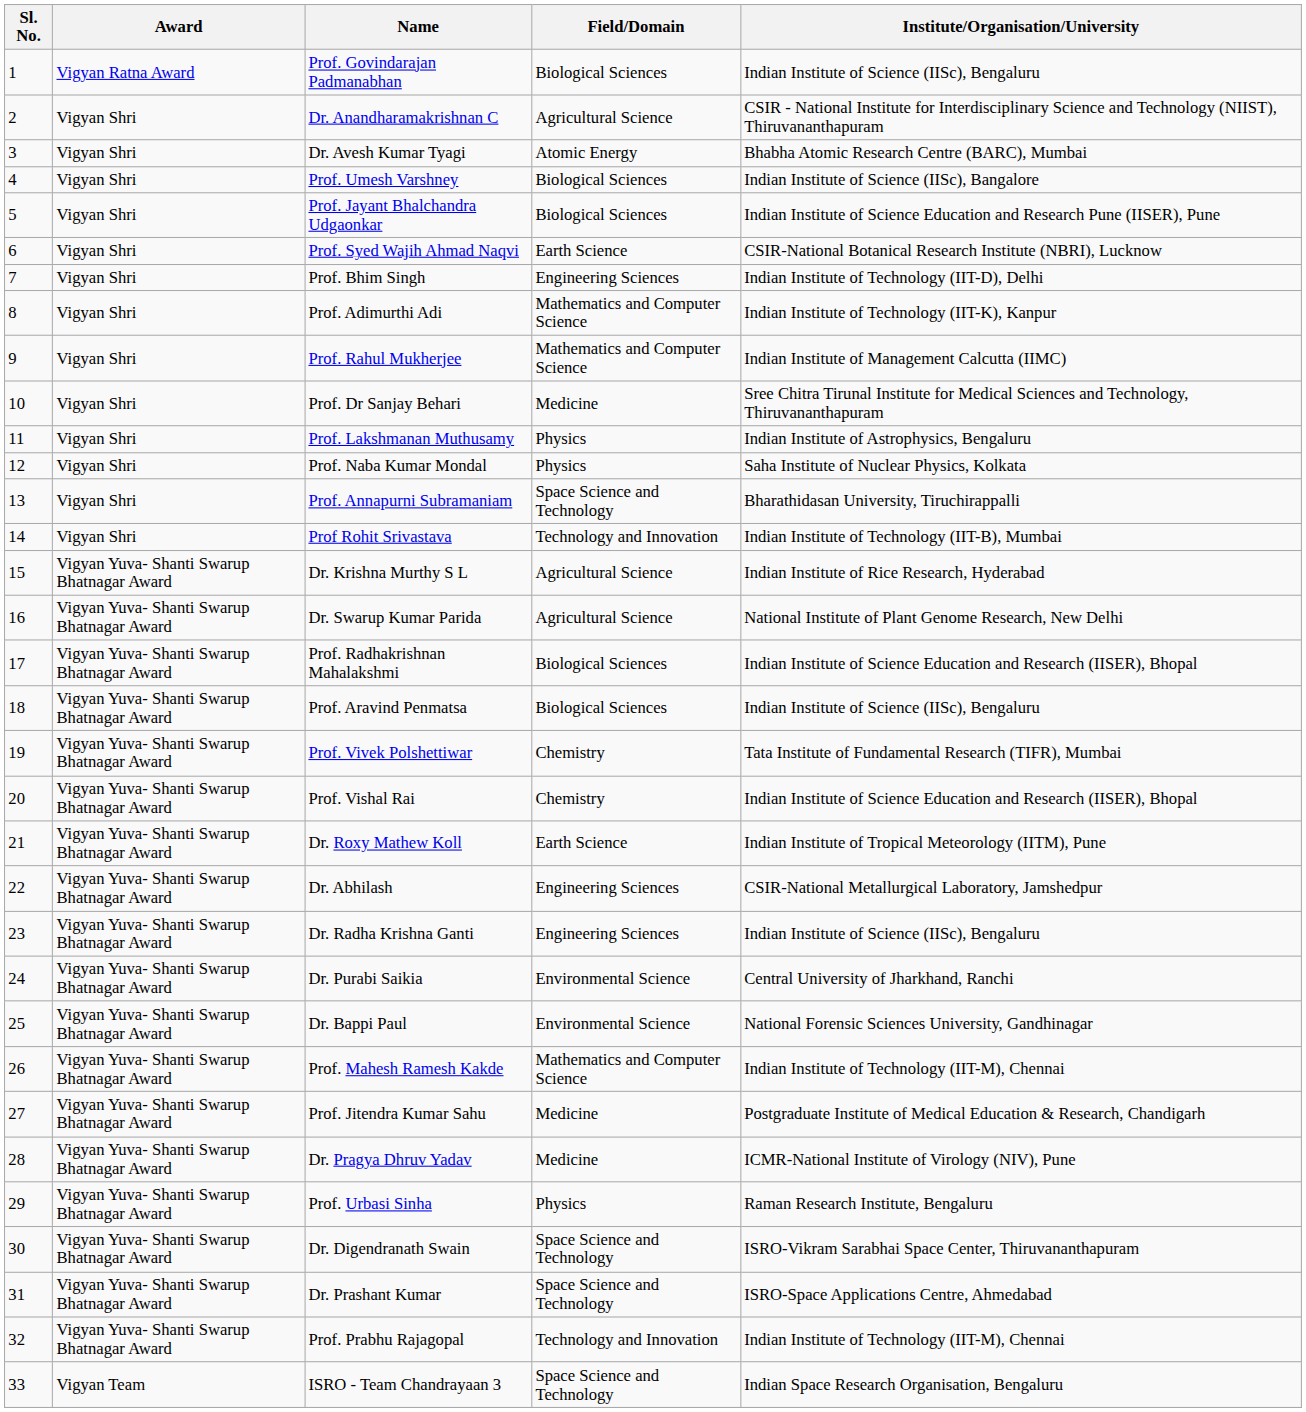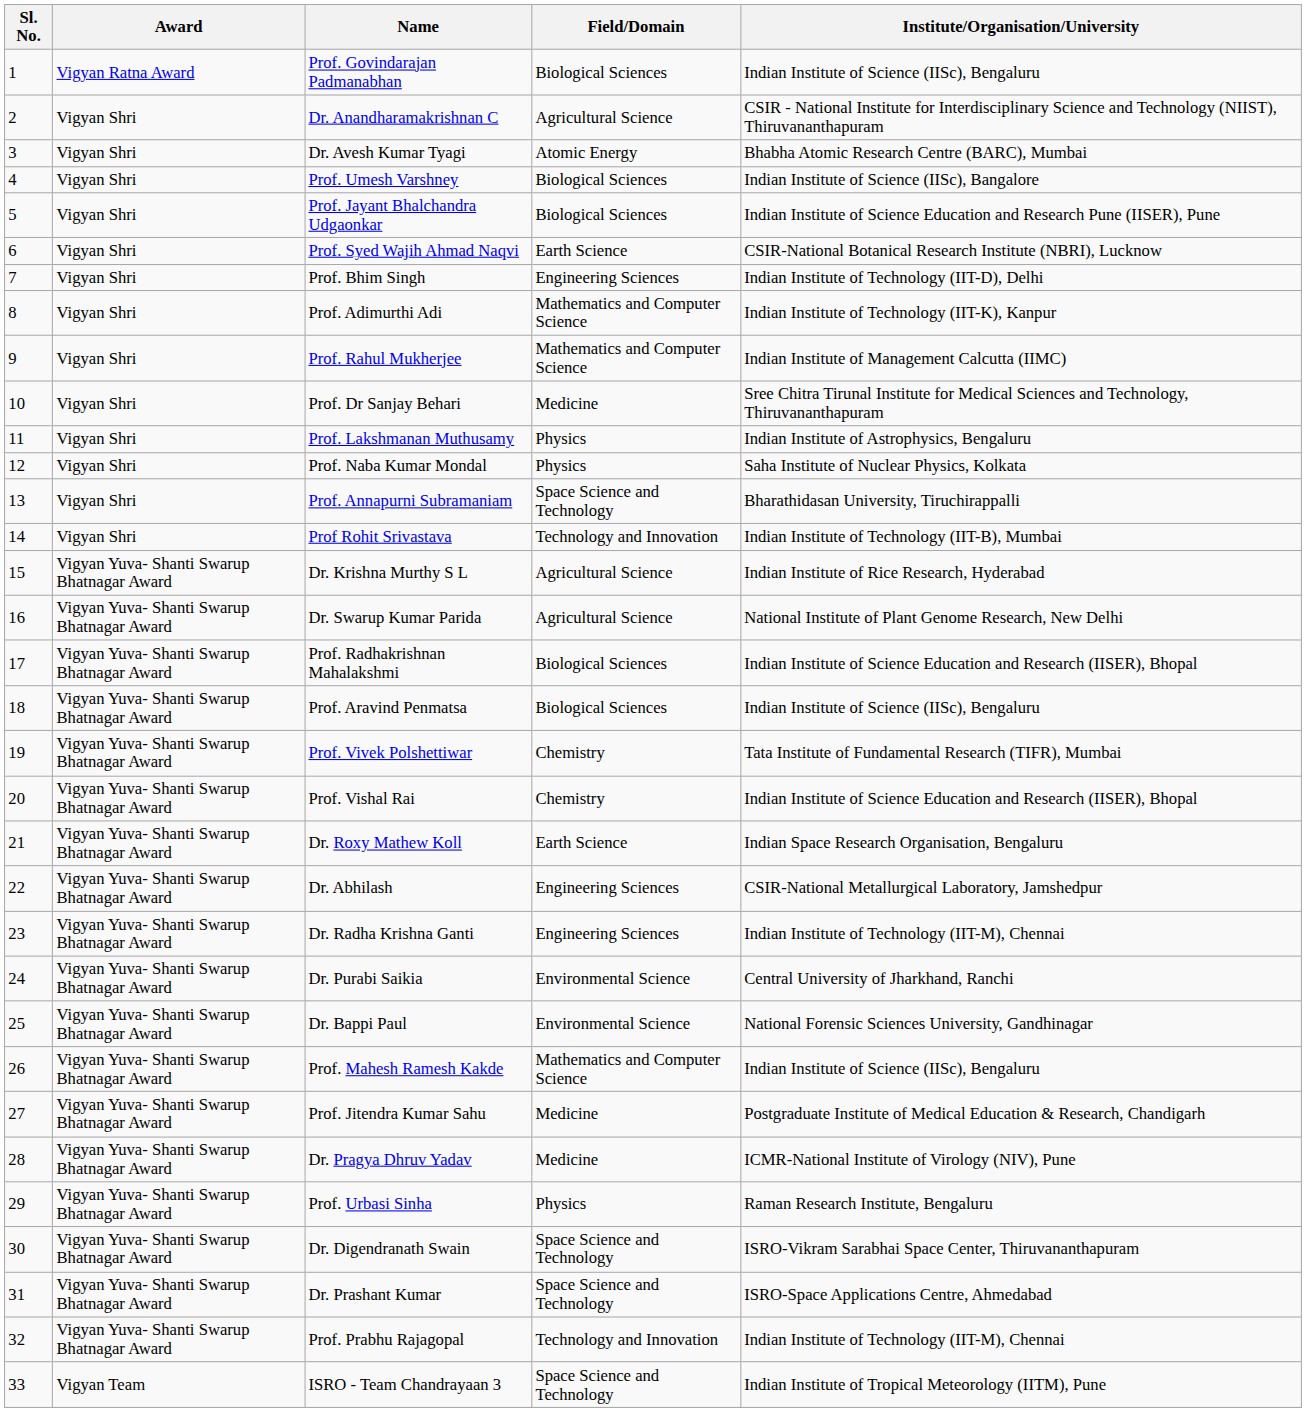Dr. Roxy Mathew Koll | Institute/Organisation/University: Indian Institute of Tropical Meteorology (IITM), Pune -> Indian Space Research Organisation, Bengaluru
Dr. Radha Krishna Ganti | Institute/Organisation/University: Indian Institute of Science (IISc), Bengaluru -> Indian Institute of Technology (IIT-M), Chennai
Prof. Mahesh Ramesh Kakde | Institute/Organisation/University: Indian Institute of Technology (IIT-M), Chennai -> Indian Institute of Science (IISc), Bengaluru
ISRO - Team Chandrayaan 3 | Institute/Organisation/University: Indian Space Research Organisation, Bengaluru -> Indian Institute of Tropical Meteorology (IITM), Pune
